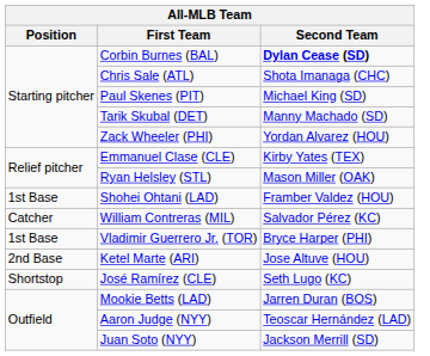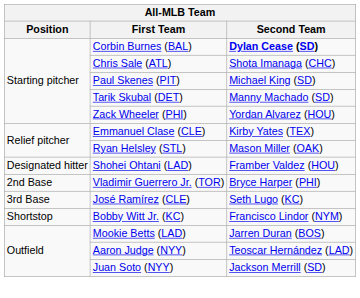Shohei Ohtani (LAD) | Position: 1st Base -> Designated hitter
- row: Catcher | William Contreras (MIL) | Salvador Pérez (KC)
Vladimir Guerrero Jr. (TOR) | Position: 1st Base -> 2nd Base
- row: 2nd Base | Ketel Marte (ARI) | Jose Altuve (HOU)
José Ramírez (CLE) | Position: Shortstop -> 3rd Base
+ row: Shortstop | Bobby Witt Jr. (KC) | Francisco Lindor (NYM)
